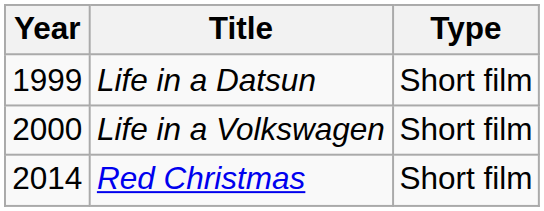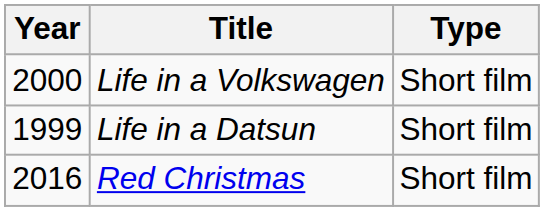rows swapped: Life in a Datsun <-> Life in a Volkswagen
Red Christmas | Year: 2014 -> 2016
